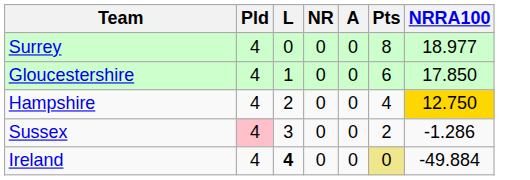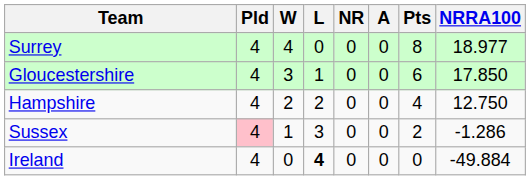+ column: W | 4 | 3 | 2 | 1 | 0
Hampshire | NRRA100: gold background -> no background
Ireland | Pts: khaki background -> no background
